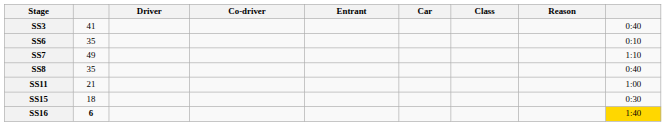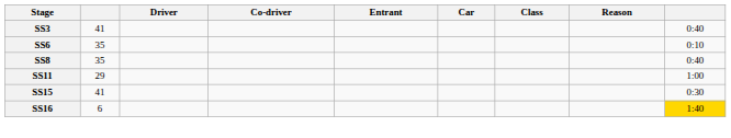- row: SS7 | 49 | 1:10
SS11 | column 2: 21 -> 29
SS15 | column 2: 18 -> 41
SS16 | column 2: bold -> normal
